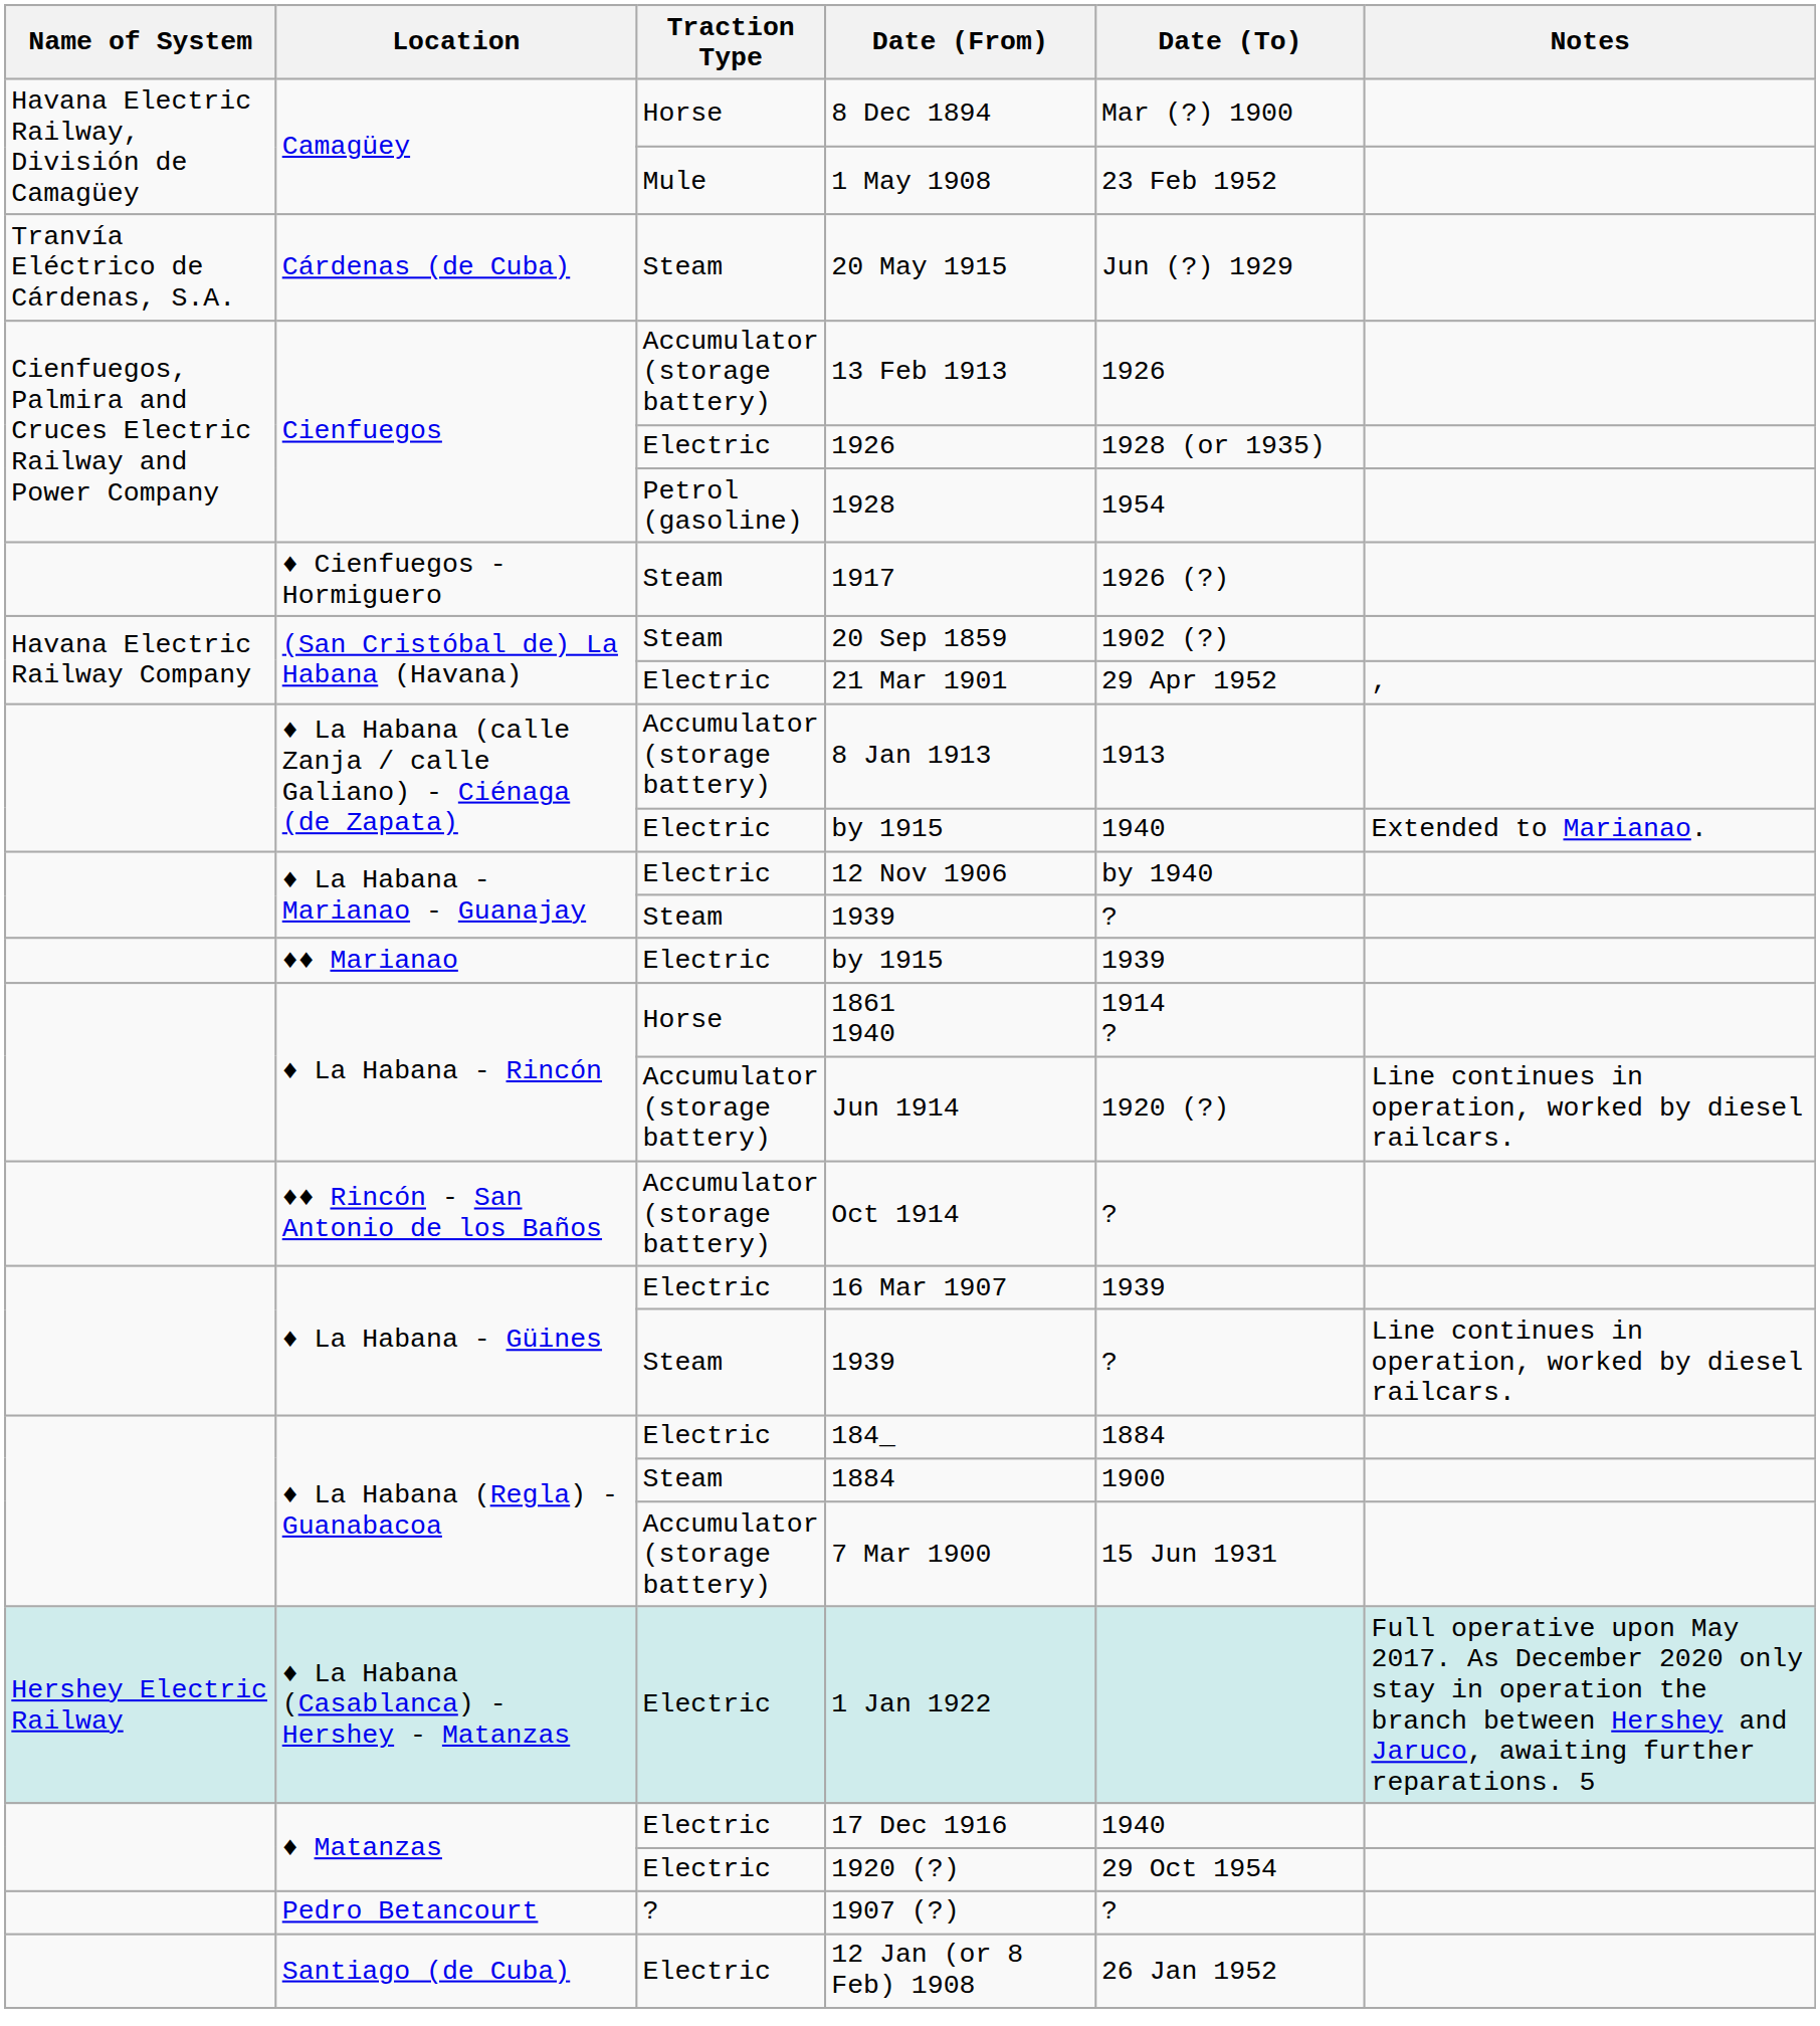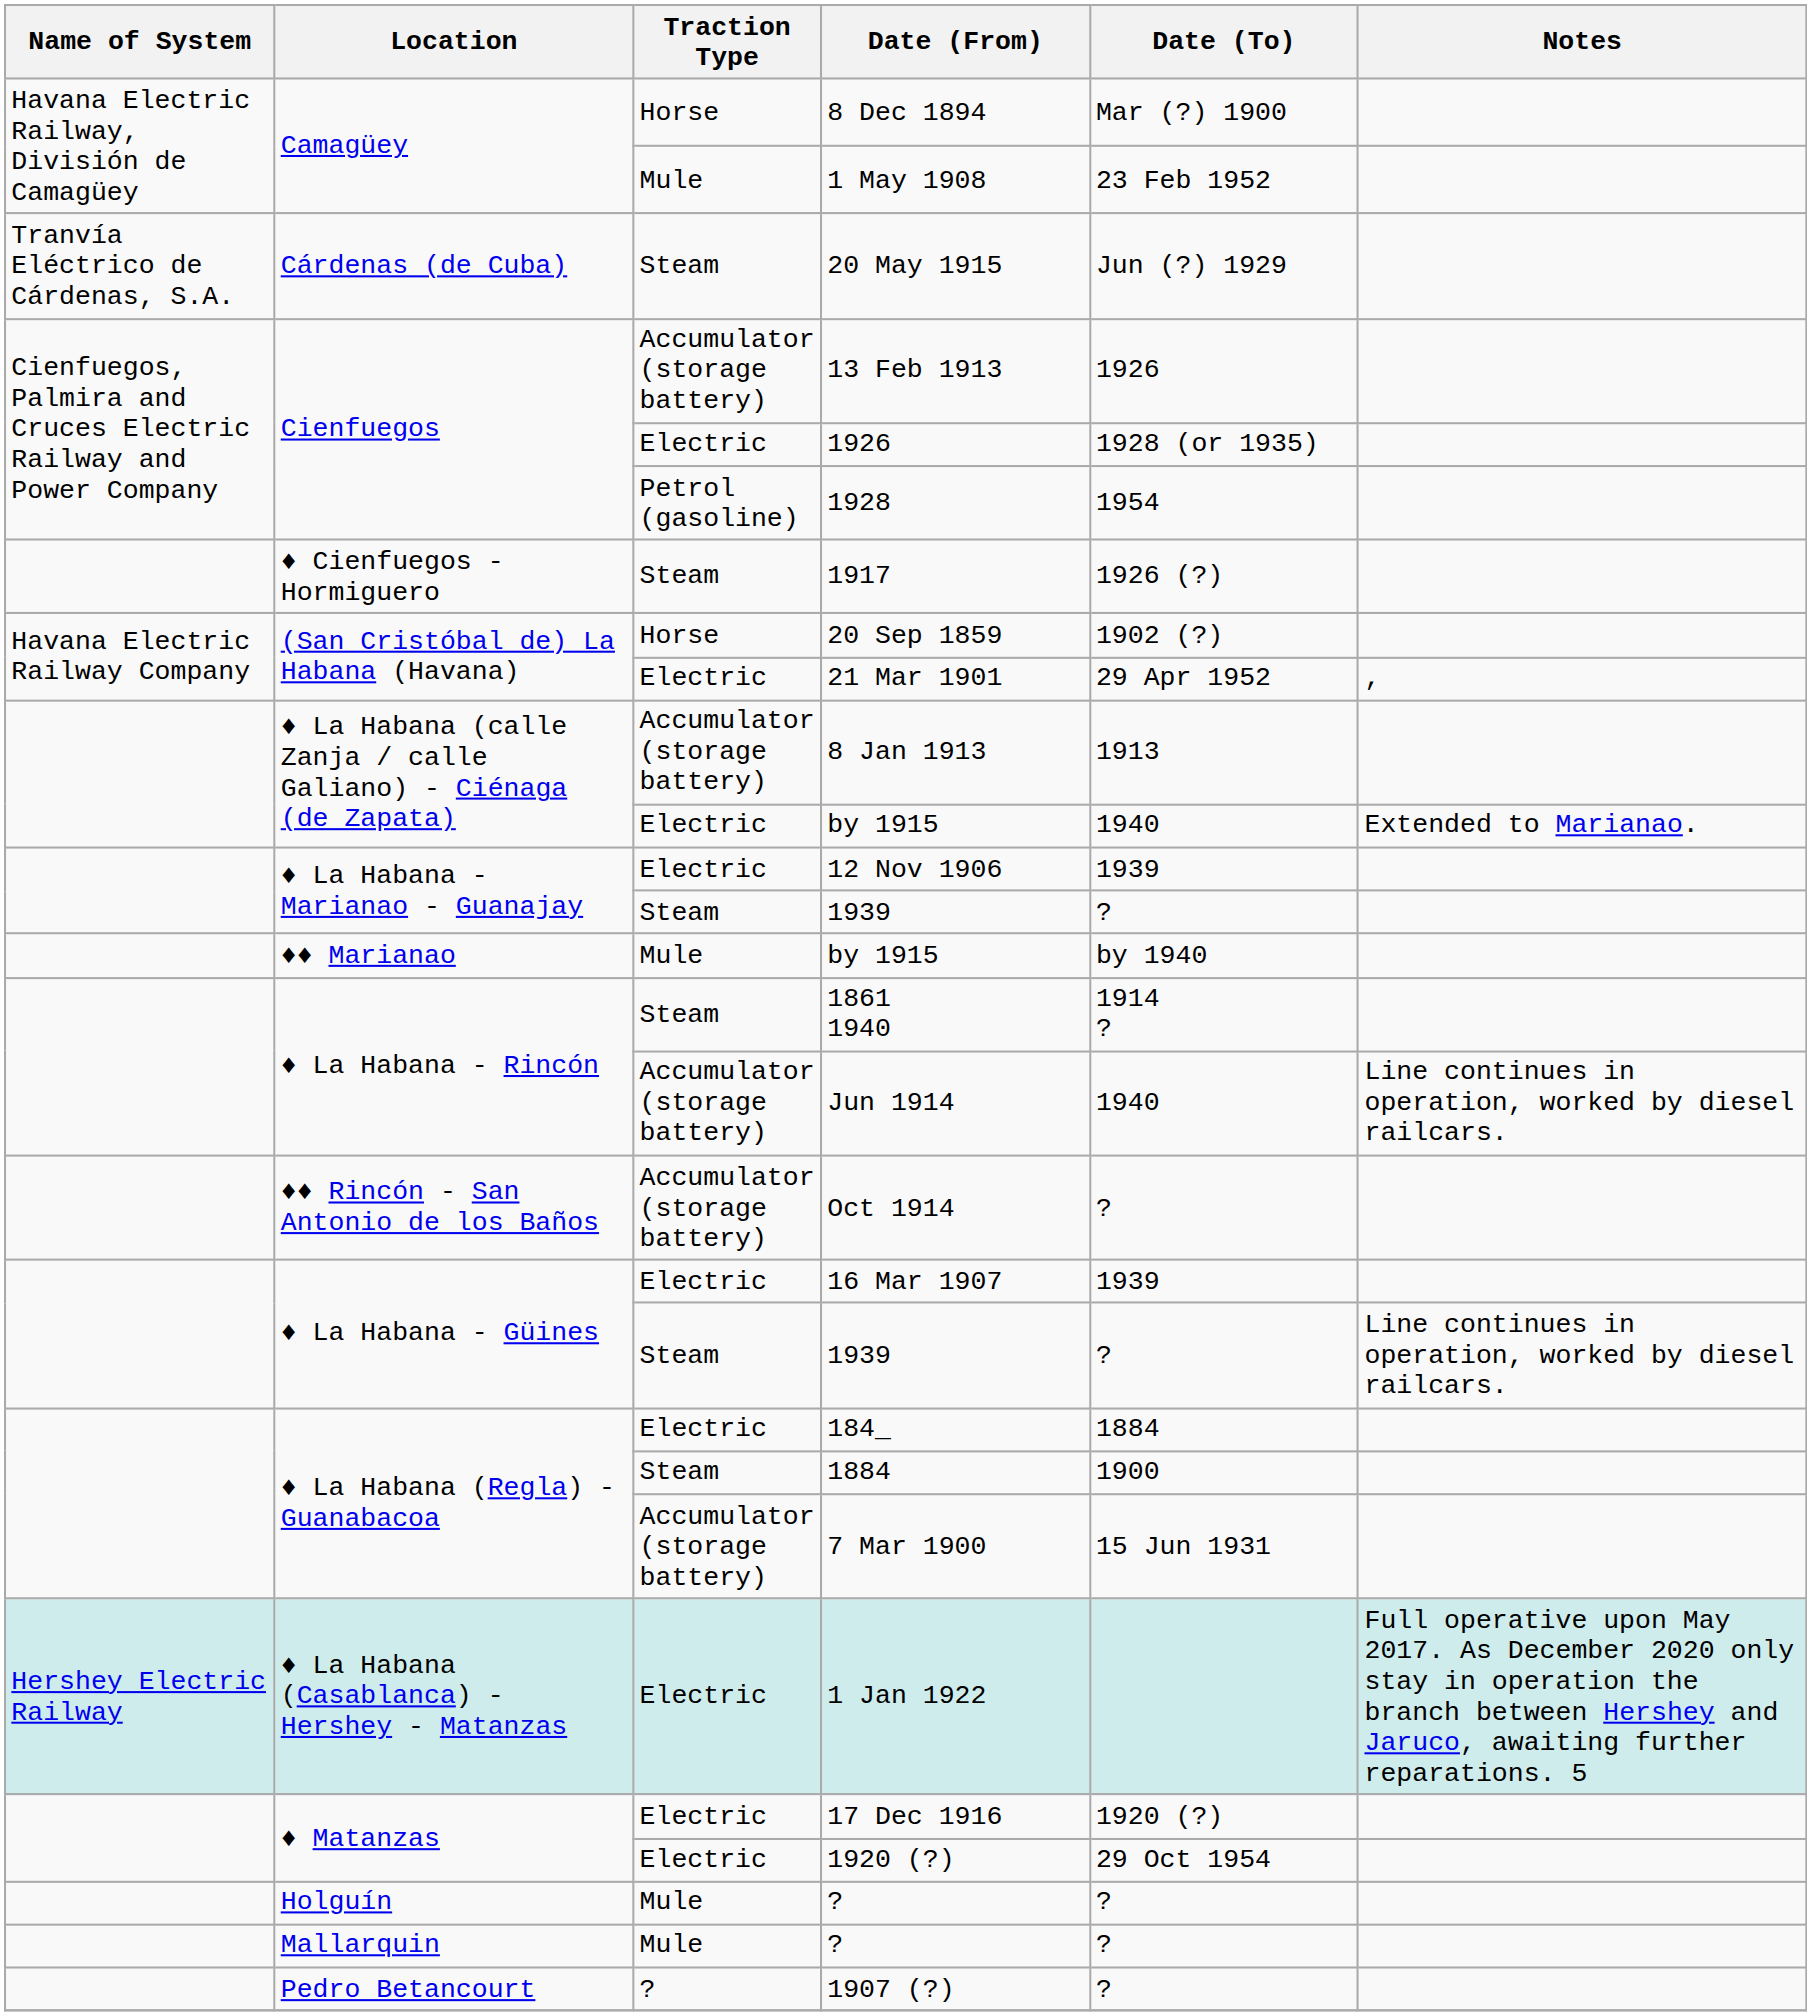20 Sep 1859 | Traction Type: Steam -> Horse
12 Nov 1906 | Date (To): by 1940 -> 1939
♦♦ Marianao / by 1915 | Traction Type: Electric -> Mule
♦♦ Marianao / by 1915 | Date (To): 1939 -> by 1940
1861 1940 | Traction Type: Horse -> Steam
Jun 1914 | Date (To): 1920 (?) -> 1940
17 Dec 1916 | Date (To): 1940 -> 1920 (?)
+ row: Holguín | Mule | ? | ?
+ row: Mallarquin | Mule | ? | ?
- row: Santiago (de Cuba) | Electric | 12 Jan (or 8 Feb) 1908 | 26 Jan 1952
